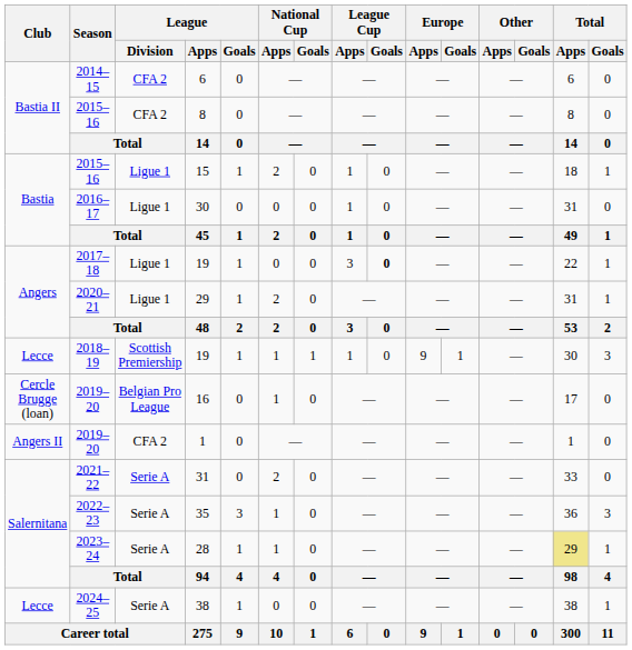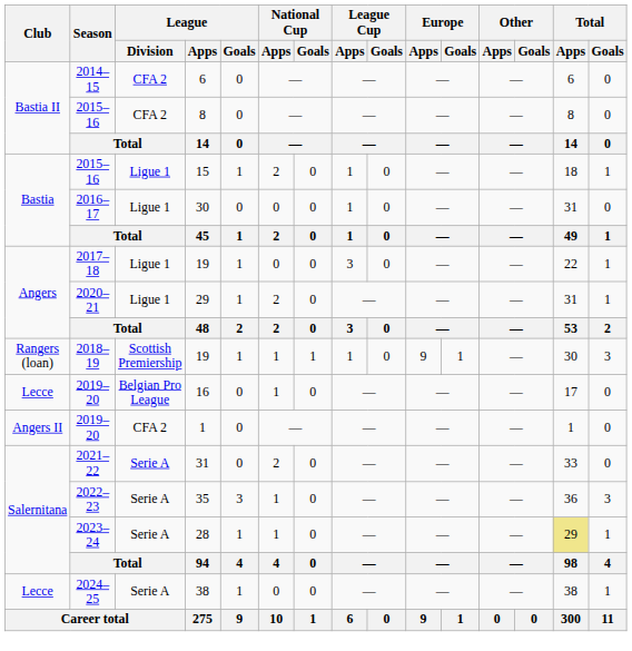2017–18 / 19 | League Cup / Goals: bold -> normal
2018–19 / 19 | Club: Lecce -> Rangers (loan)
16 | Club: Cercle Brugge (loan) -> Lecce
